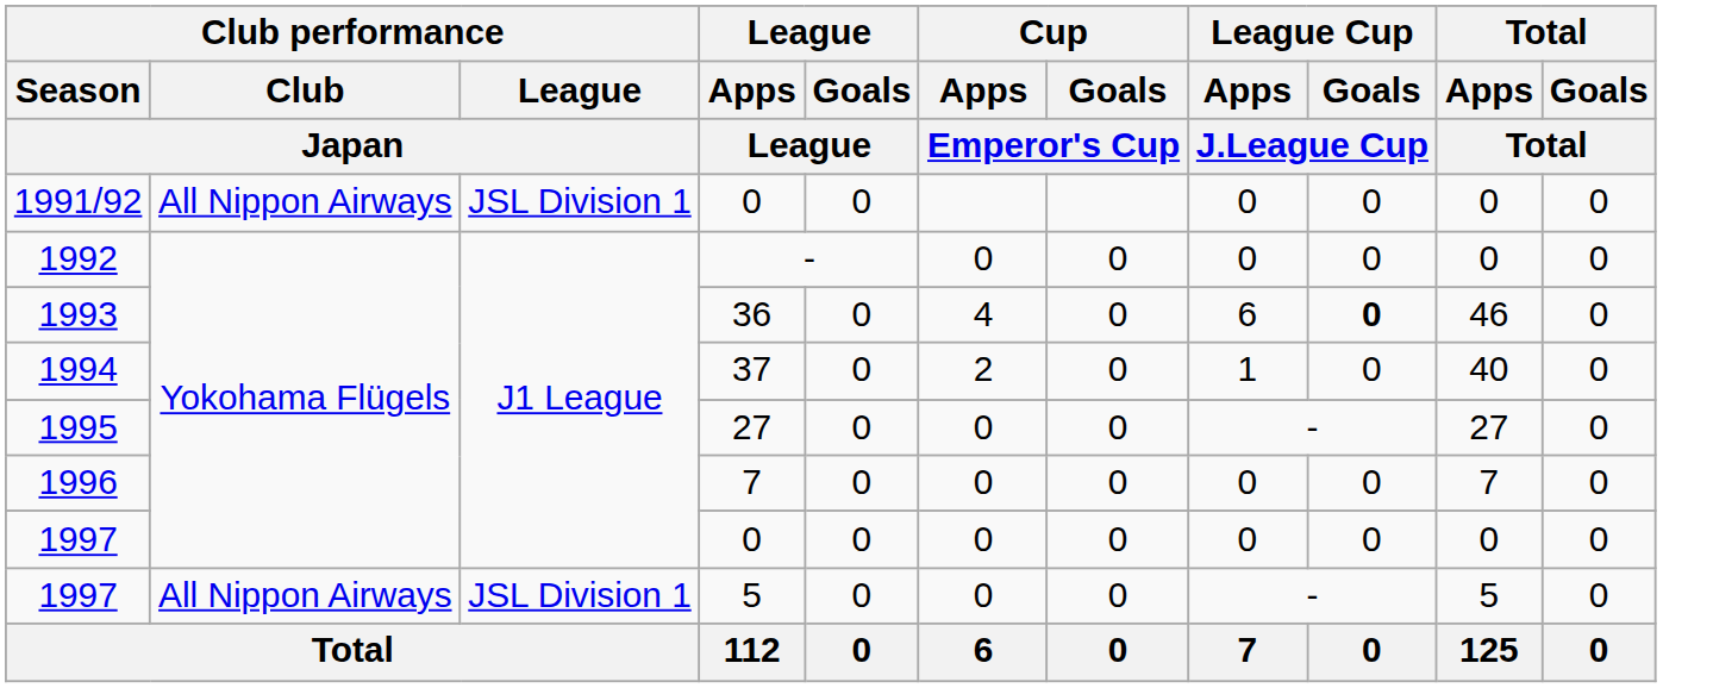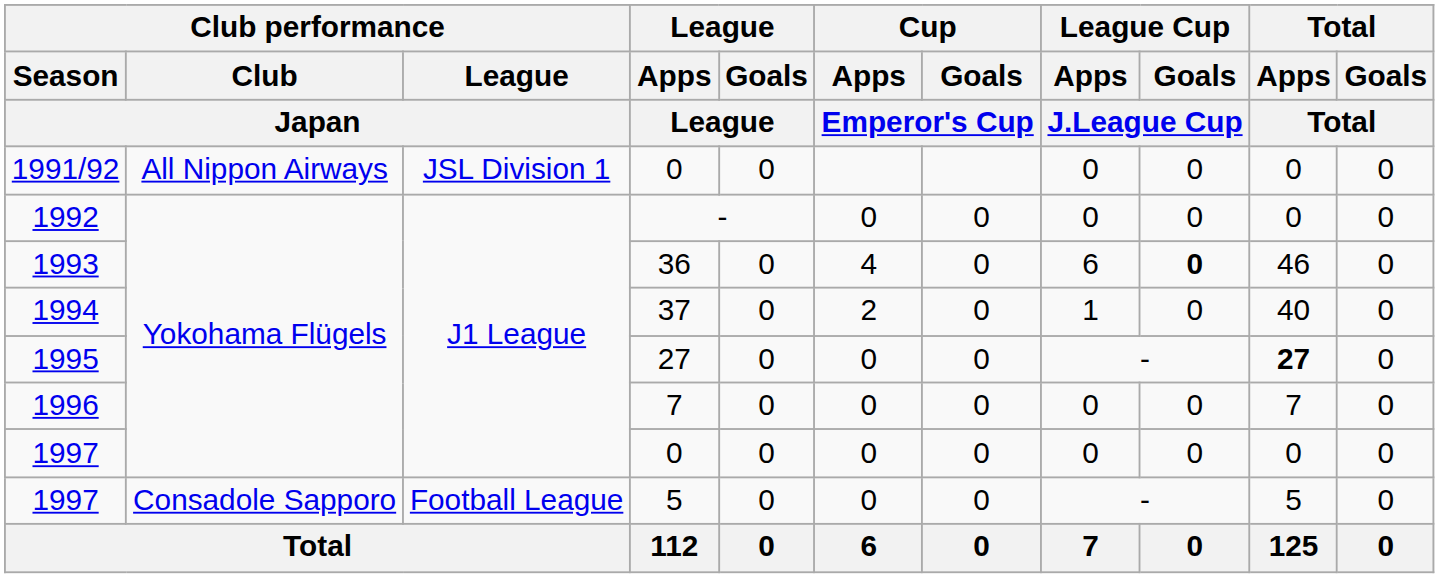1995 | Total / Apps / Total: normal -> bold
1997 / 5 | Club performance / Club / Japan: All Nippon Airways -> Consadole Sapporo
1997 / 5 | Club performance / League / Japan: JSL Division 1 -> Football League
